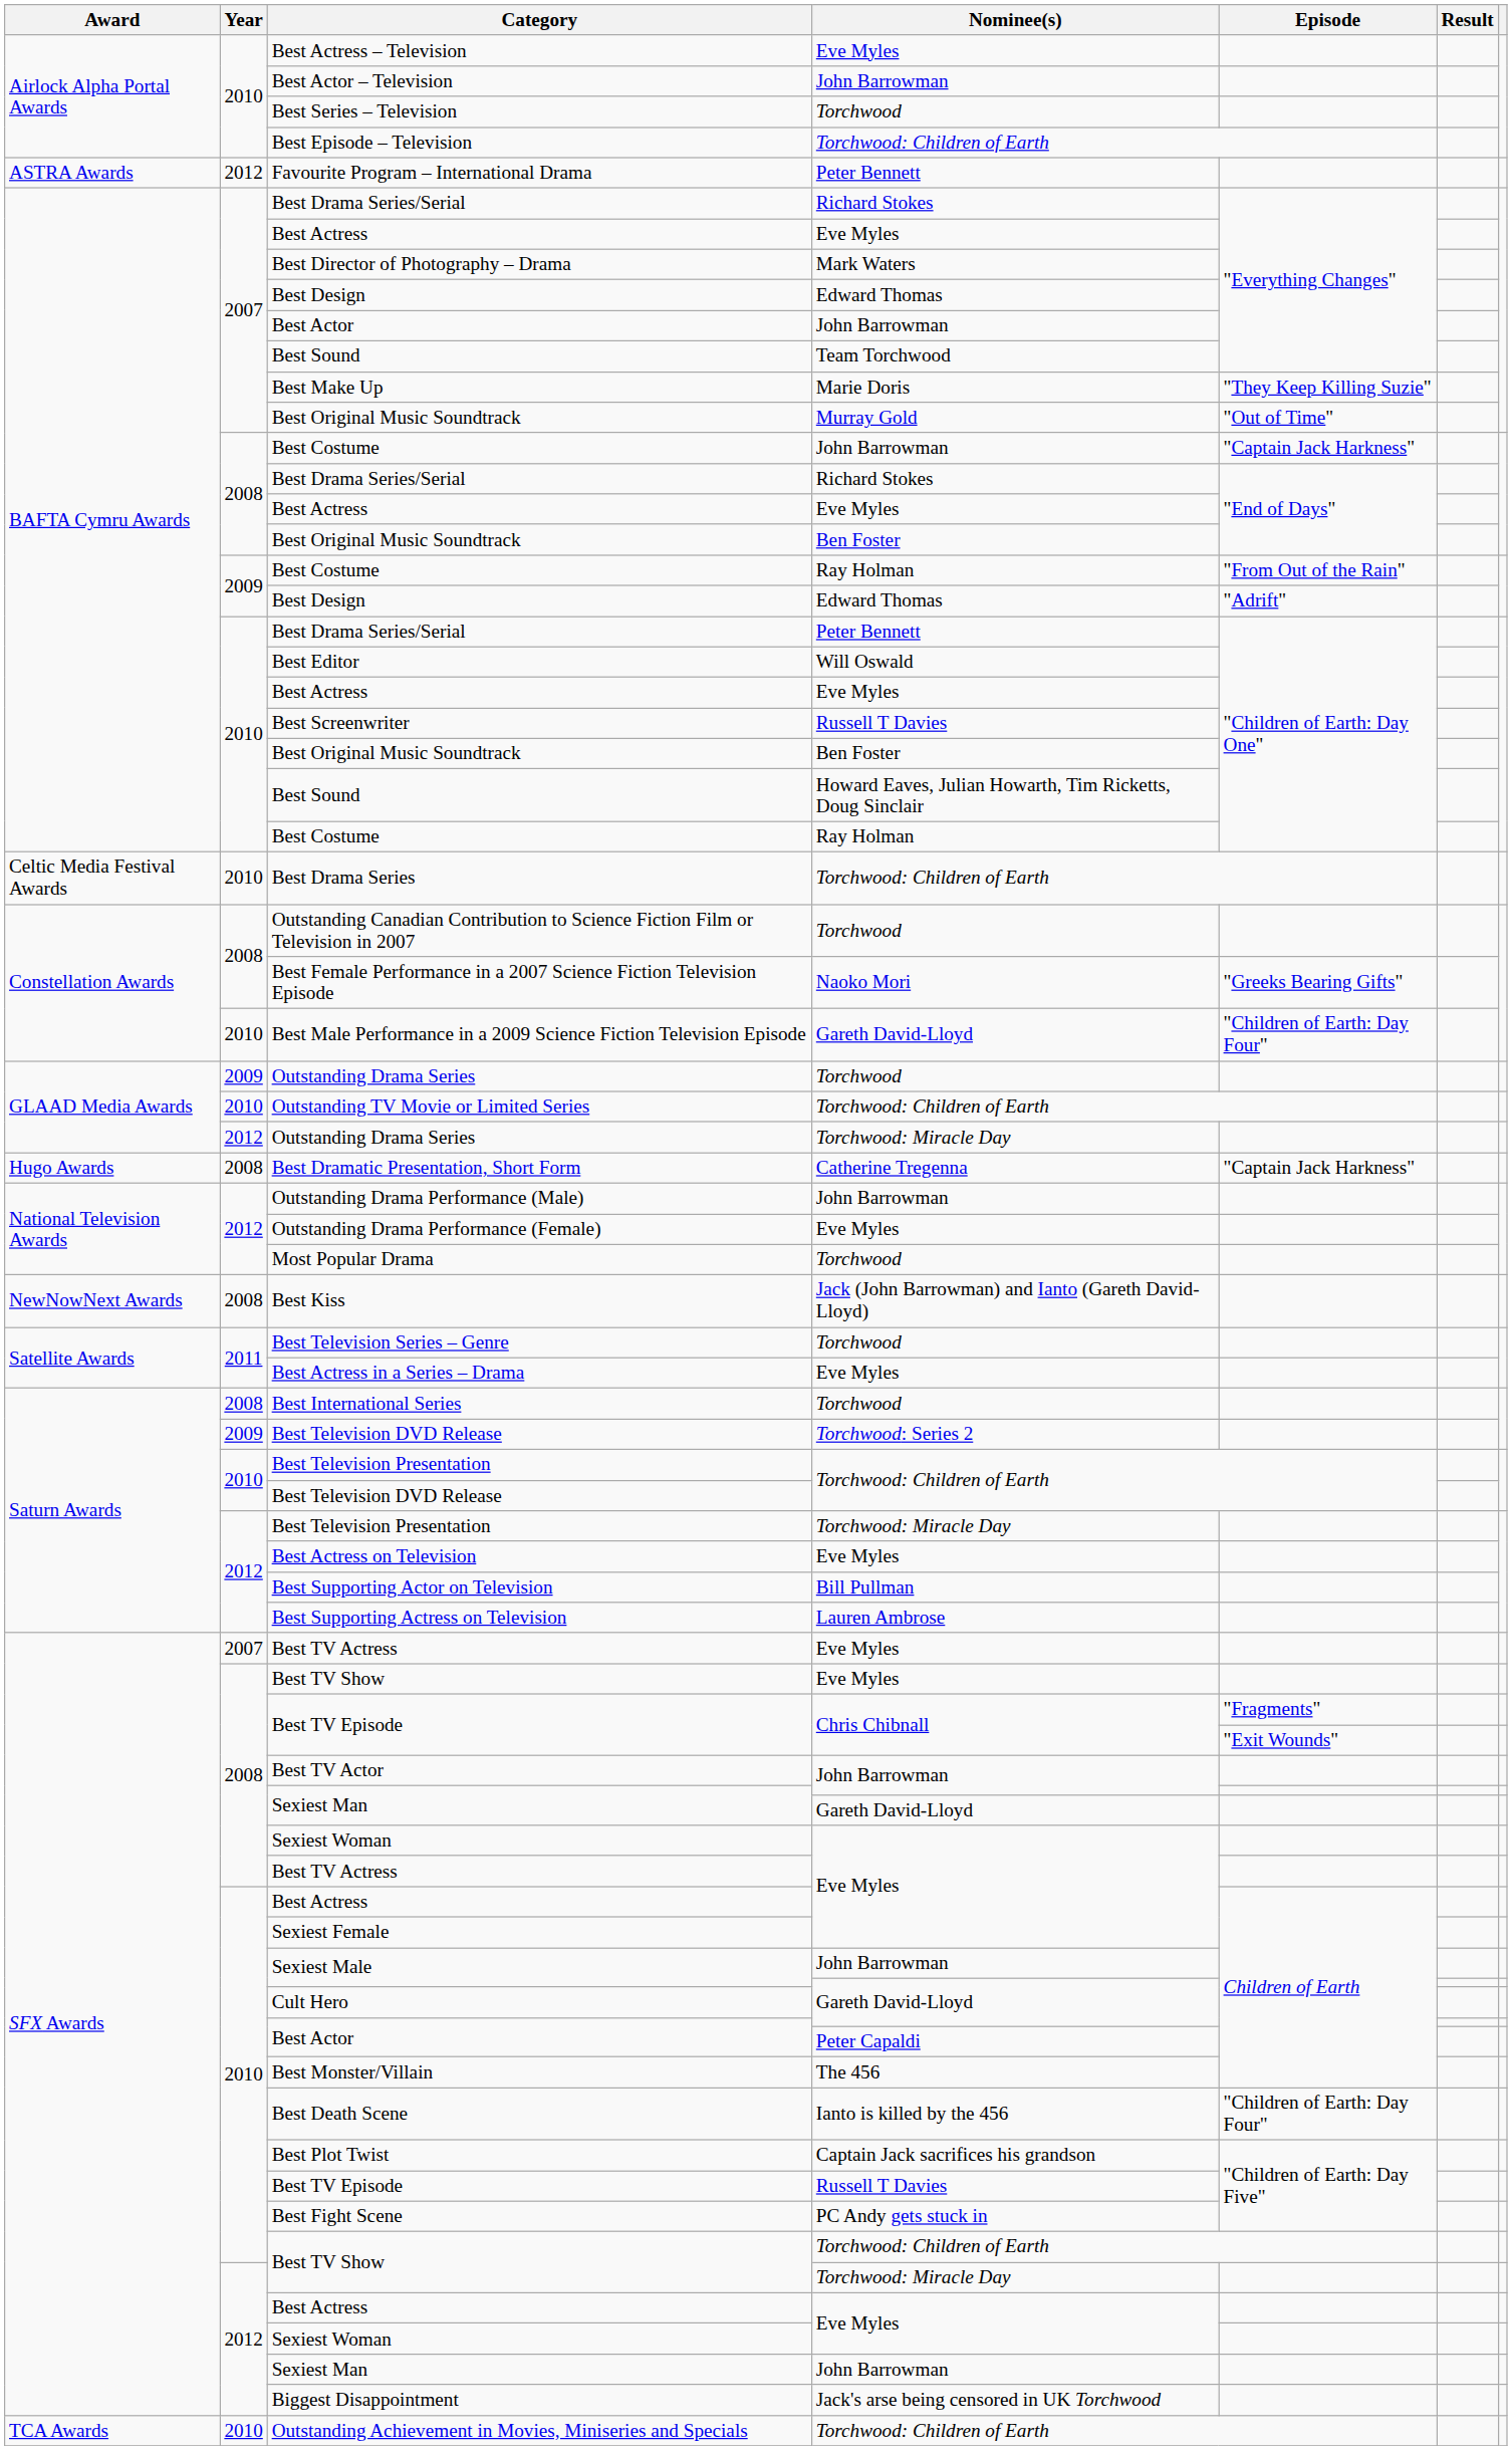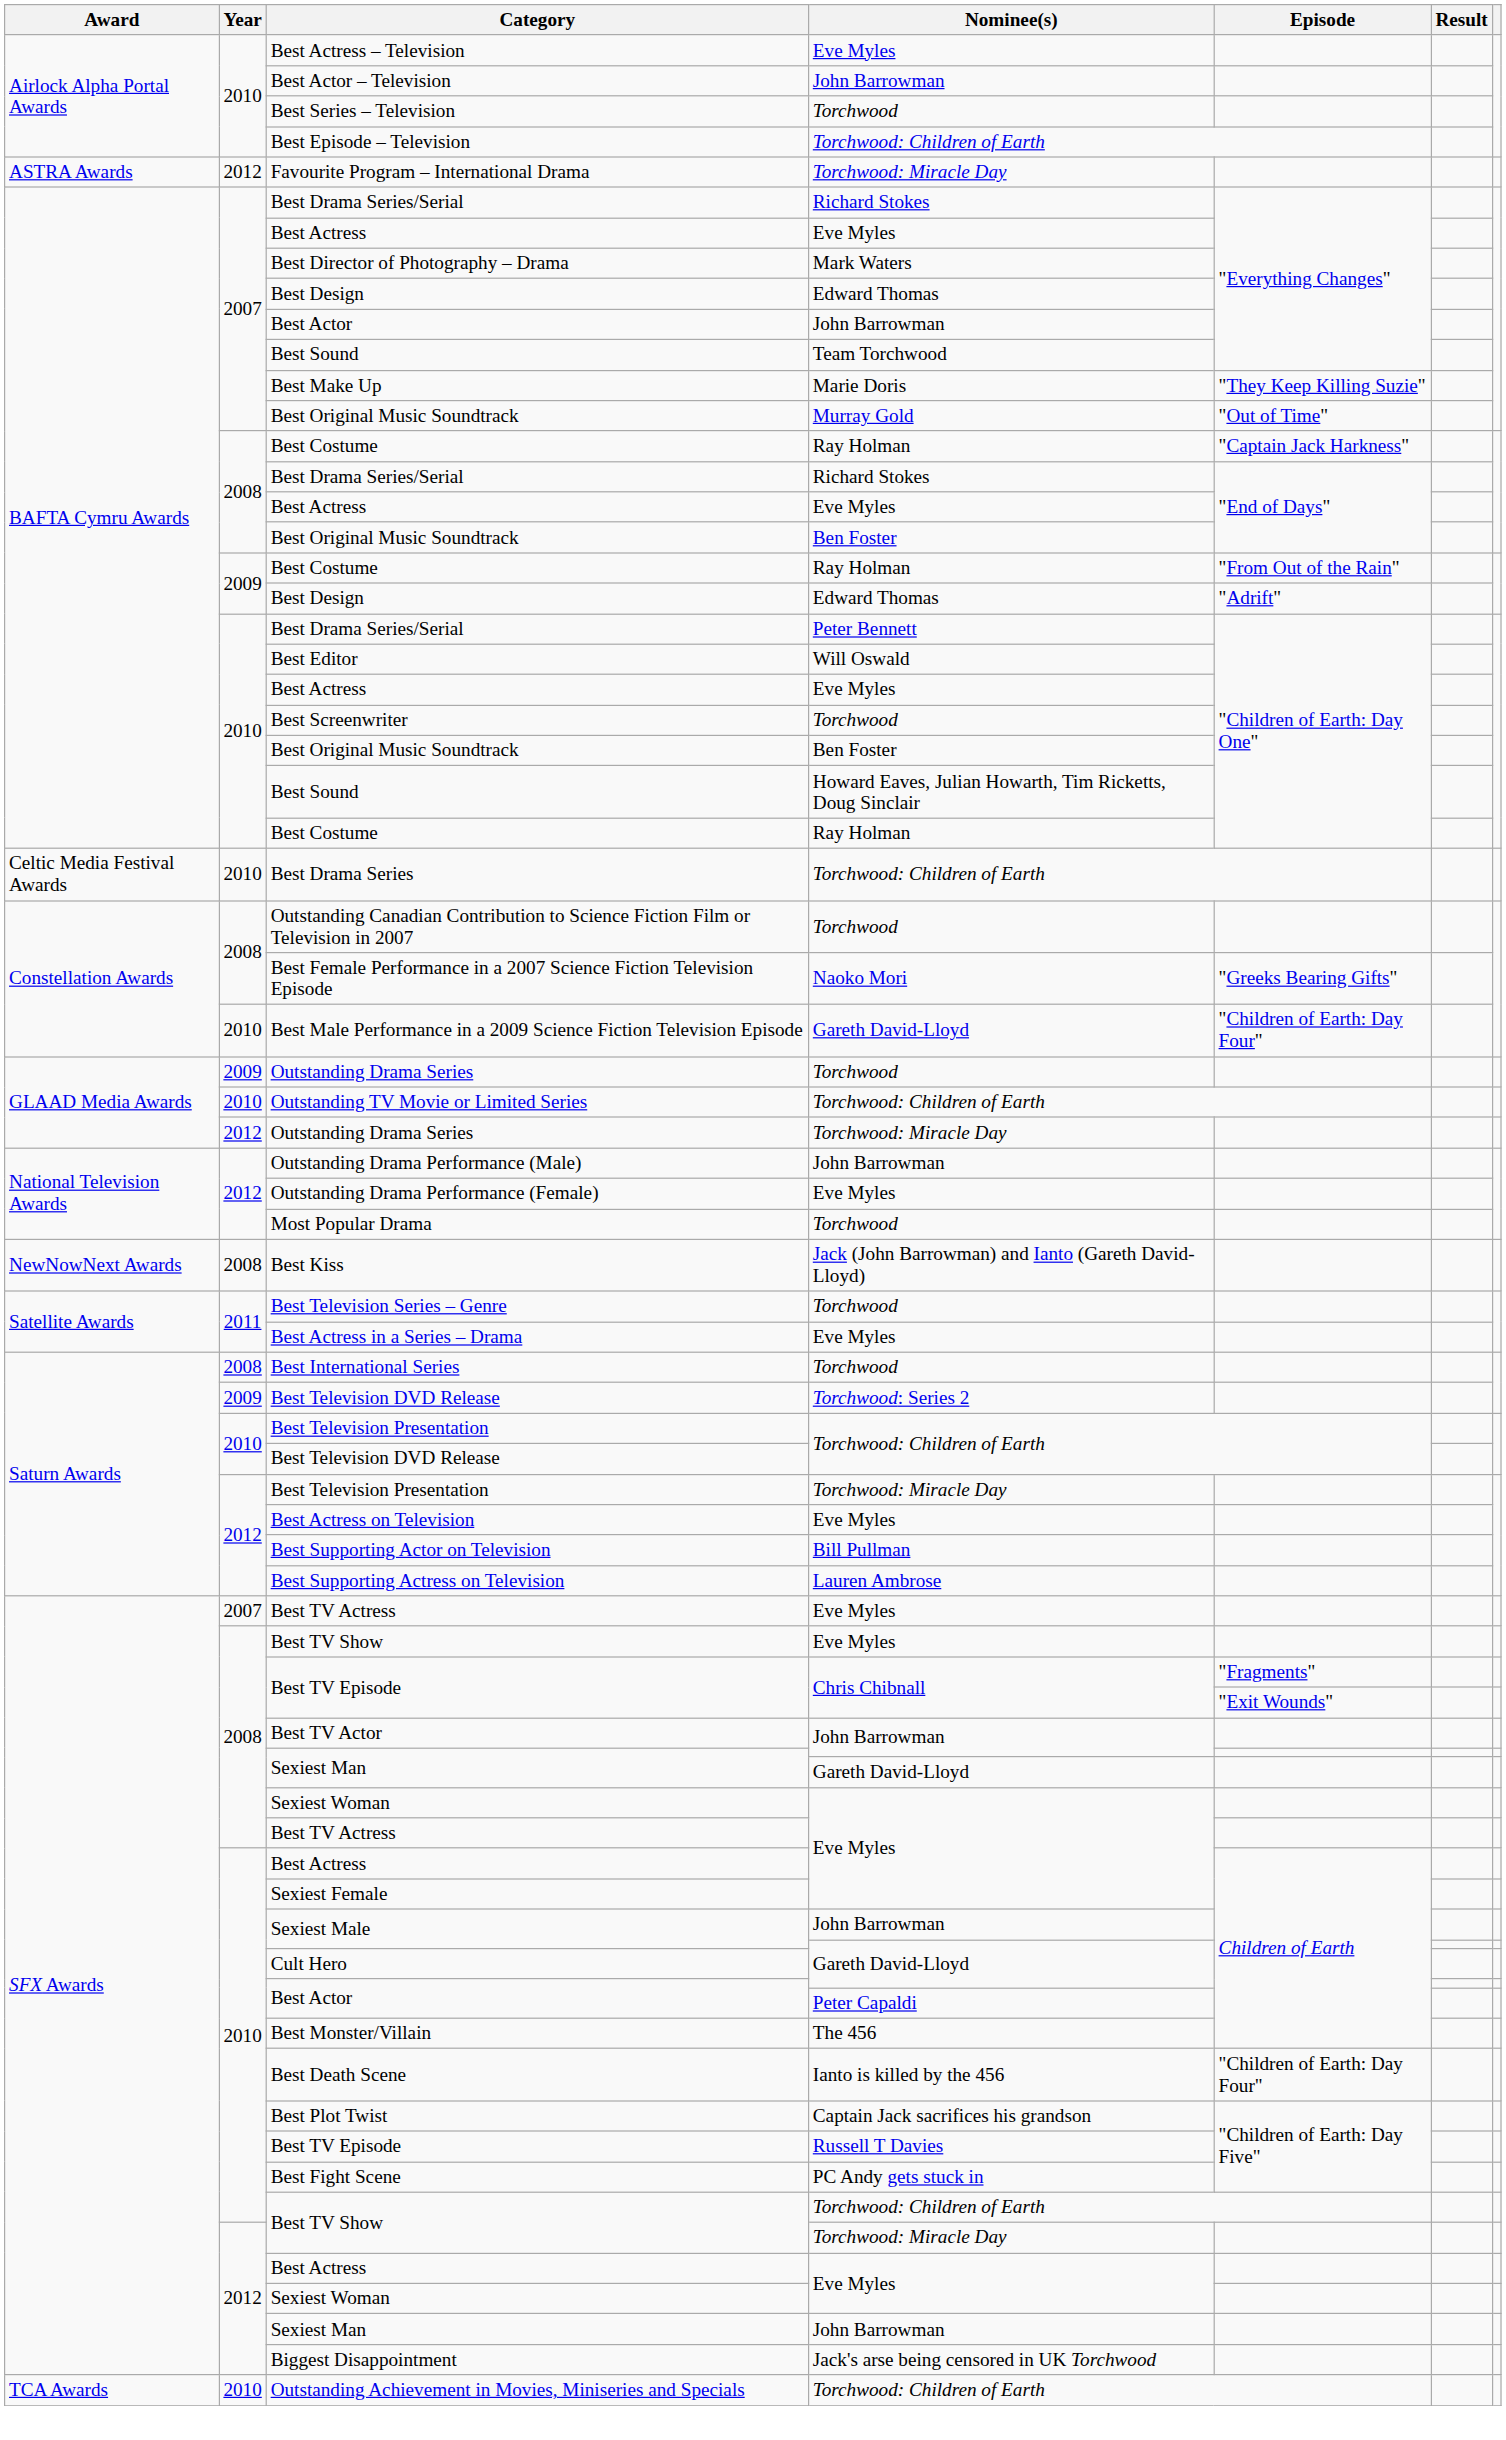Favourite Program – International Drama | Nominee(s): Peter Bennett -> Torchwood: Miracle Day
2008 / Best Costume | Nominee(s): John Barrowman -> Ray Holman
Best Screenwriter | Nominee(s): Russell T Davies -> Torchwood
- row: Hugo Awards | 2008 | Best Dramatic Presentation, Short Form | Catherine Tregenna | "Captain Jack Harkness"
